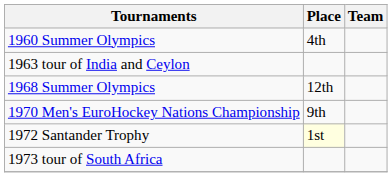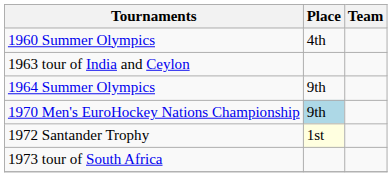+ row: 1964 Summer Olympics | 9th
- row: 1968 Summer Olympics | 12th
1970 Men's EuroHockey Nations Championship | Place: no background -> lightblue background
